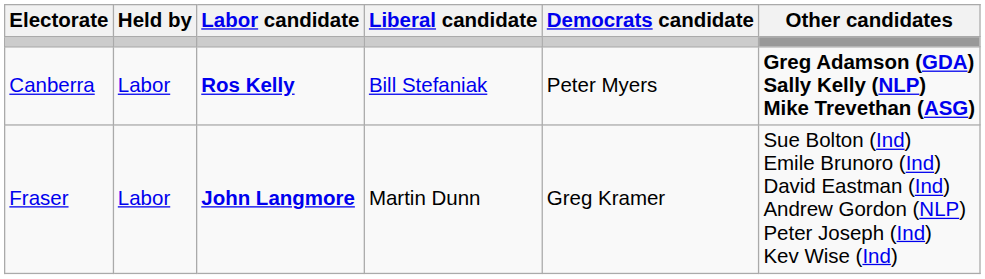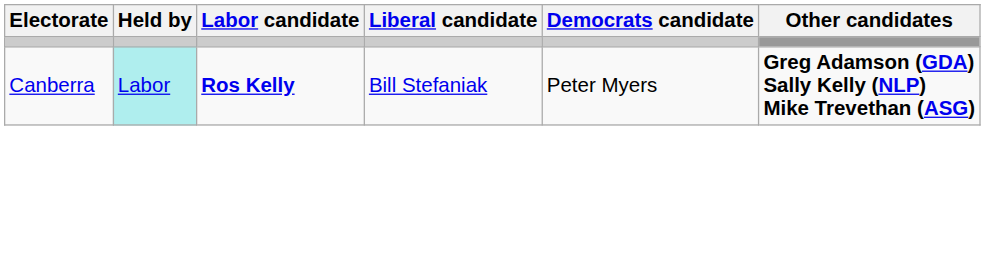Canberra | Held by: no background -> paleturquoise background
- row: Fraser | Labor | John Langmore | Martin Dunn | Greg Kramer | Sue Bolton (Ind) Emile Brunoro (Ind) David Eastman (Ind) Andrew Gordon (NLP) Peter Joseph (Ind) Kev Wise (Ind)
